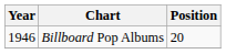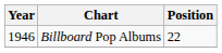Billboard Pop Albums | Position: 20 -> 22
